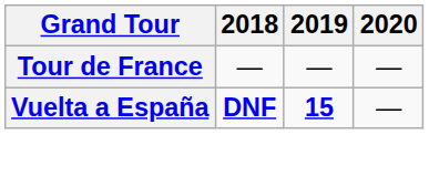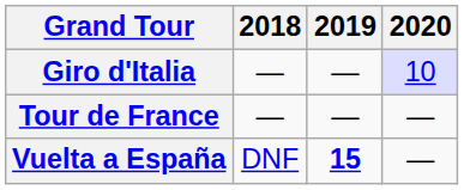+ row: Giro d'Italia | — | — | 10
Vuelta a España | 2018: bold -> normal
